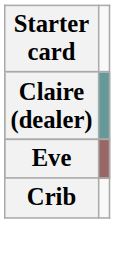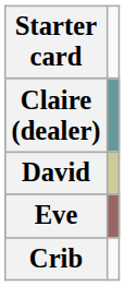+ row: David
